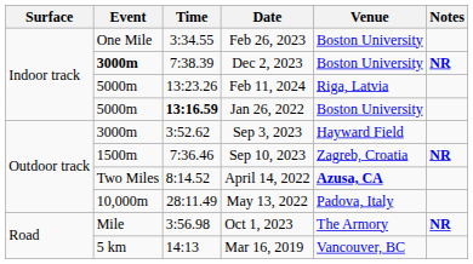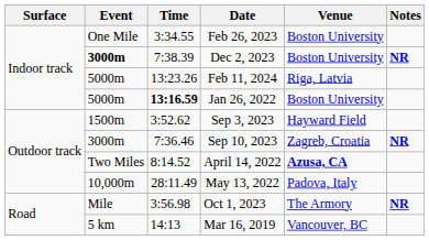Sep 3, 2023 | Event: 3000m -> 1500m
Sep 10, 2023 | Event: 1500m -> 3000m
